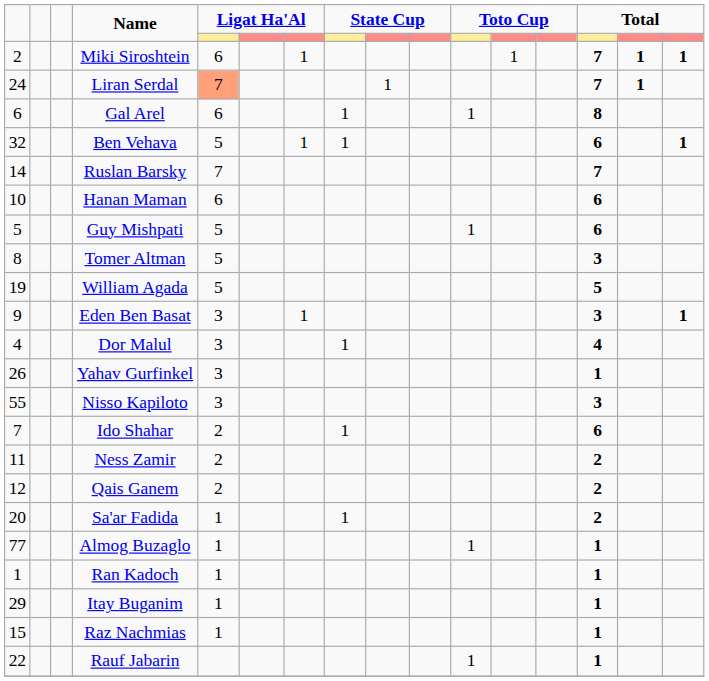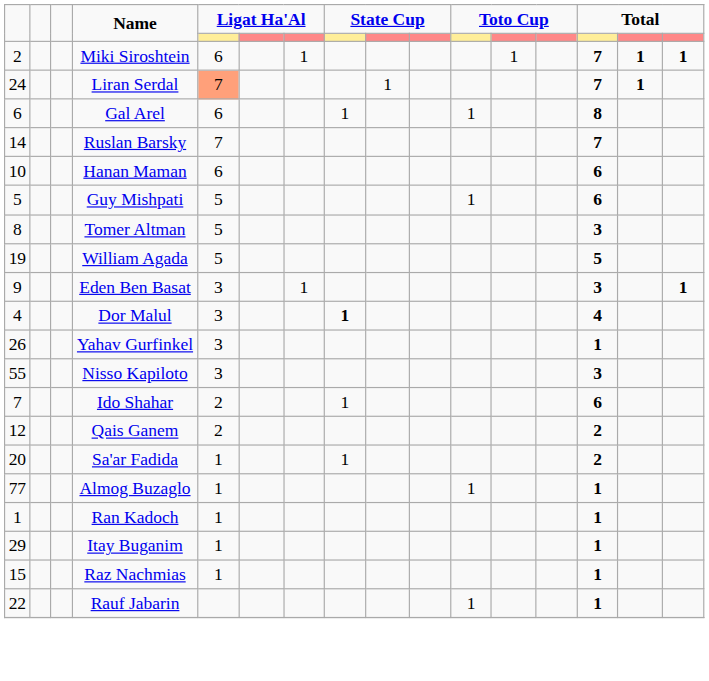- row: 32 | Ben Vehava | 5 | 1 | 1 | 6 | 1
Dor Malul | column 8: normal -> bold
- row: 11 | Ness Zamir | 2 | 2
